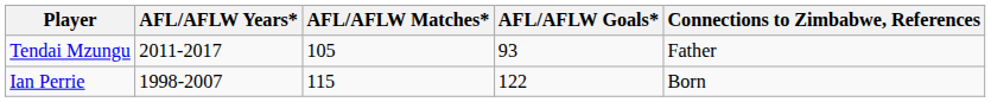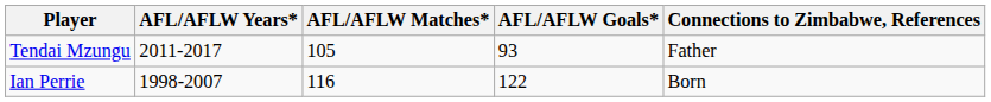Ian Perrie | AFL/AFLW Matches*: 115 -> 116
